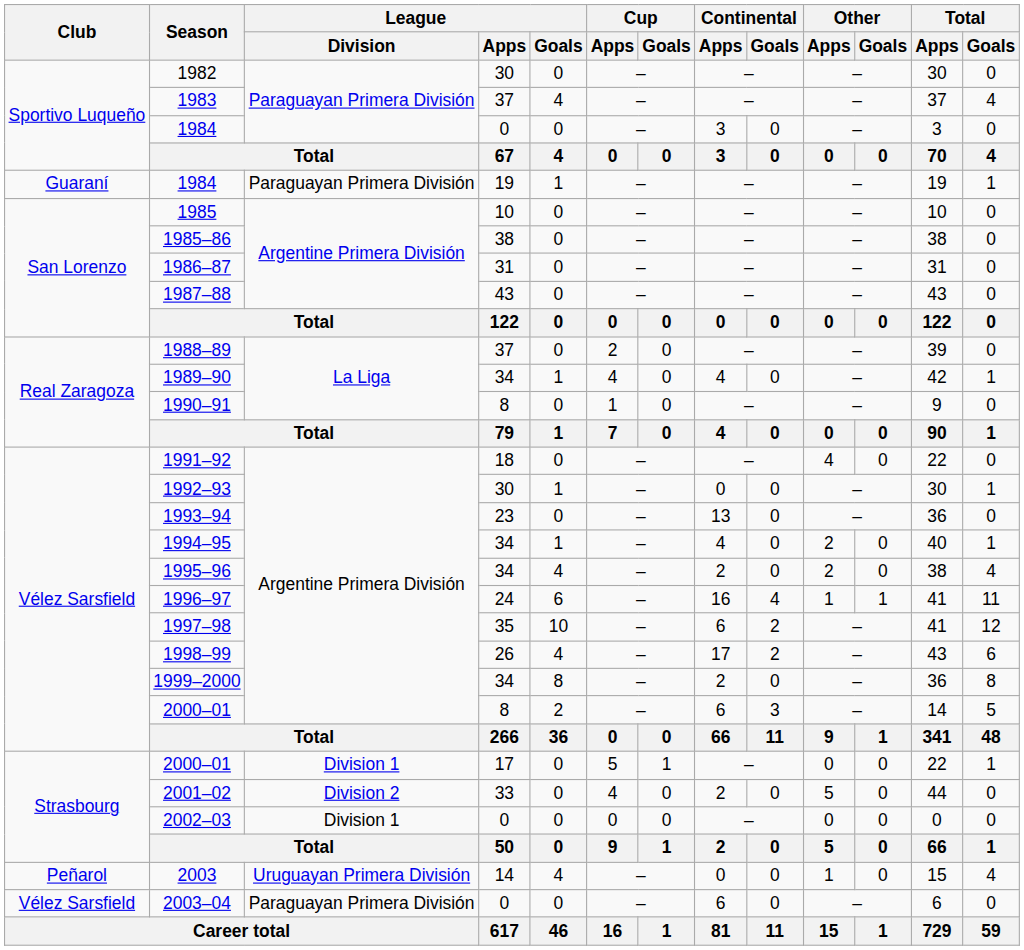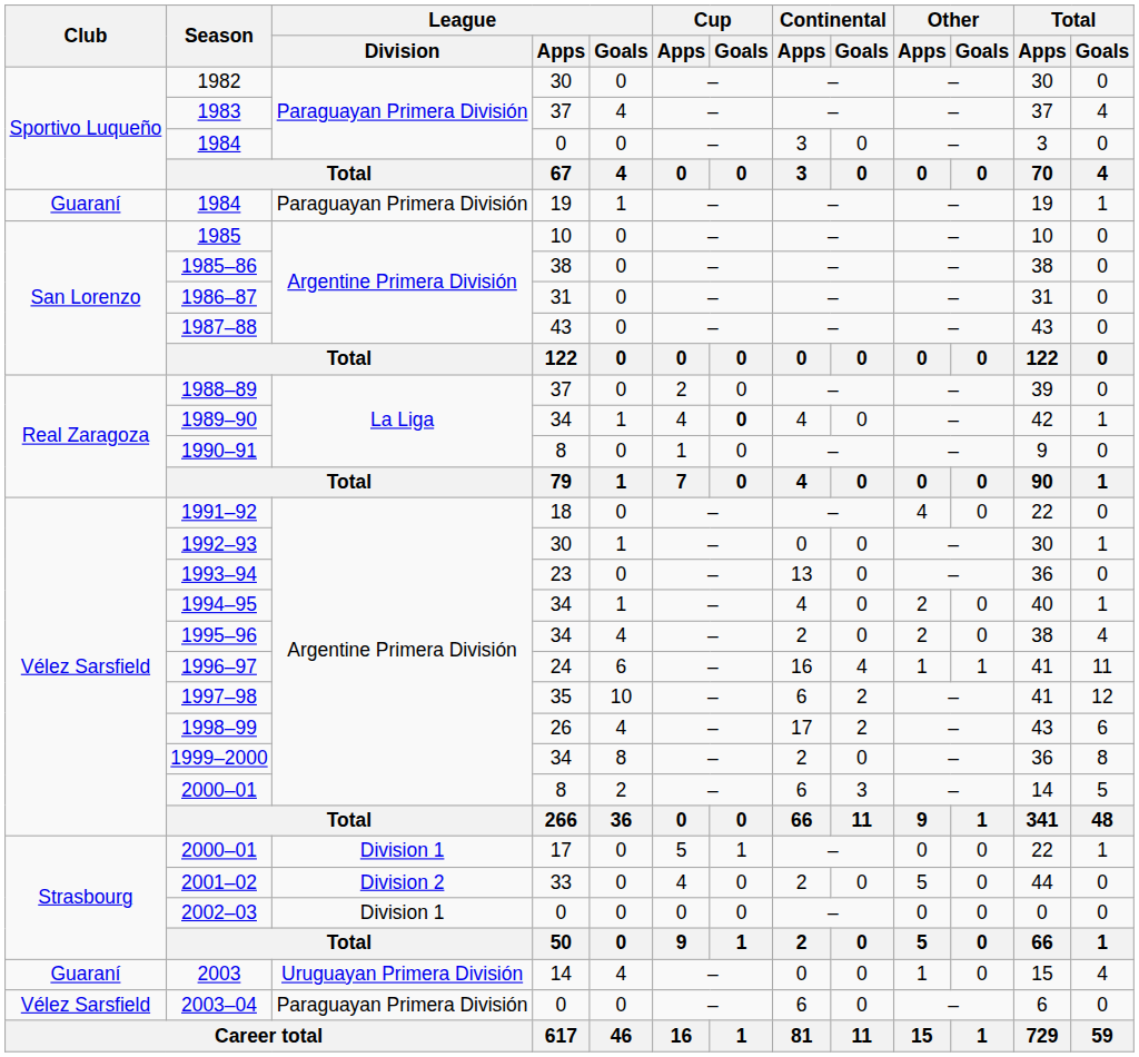1989–90 | Cup / Goals: normal -> bold
2003 | Club: Peñarol -> Guaraní
